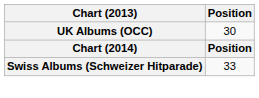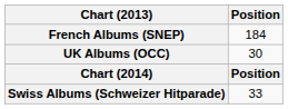+ row: French Albums (SNEP) | 184
